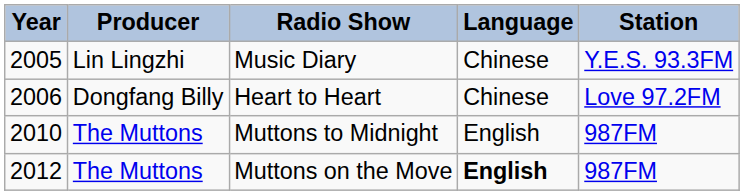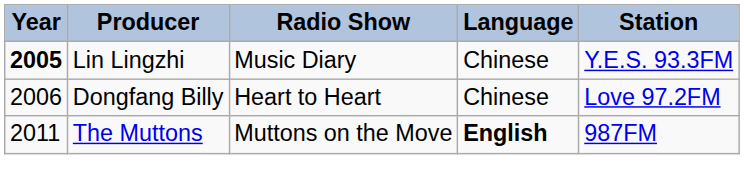Music Diary | Year: normal -> bold
- row: 2010 | The Muttons | Muttons to Midnight | English | 987FM
Muttons on the Move | Year: 2012 -> 2011
